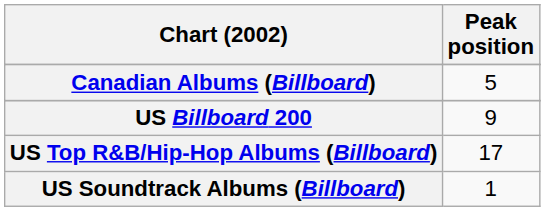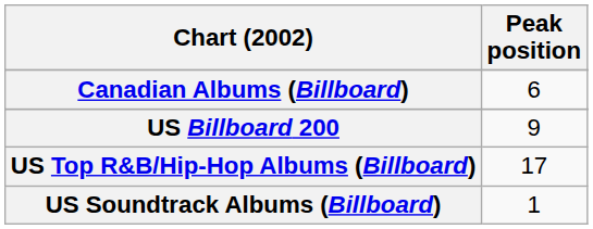Canadian Albums (Billboard) | Peak position: 5 -> 6
